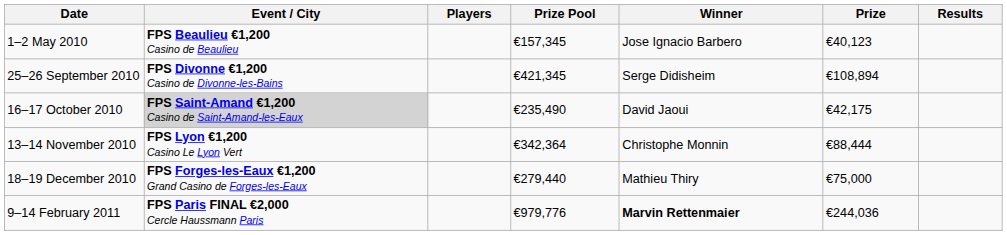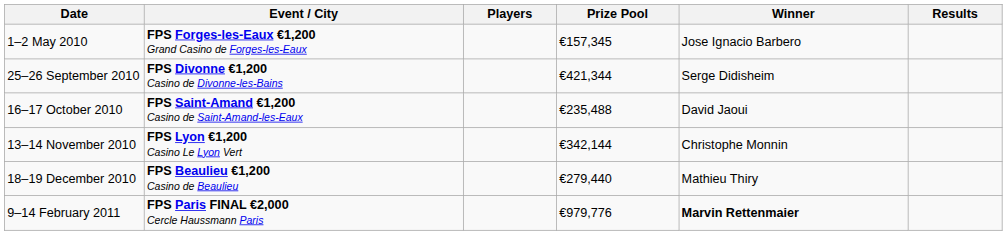- column: Prize | €40,123 | €108,894 | €42,175 | €88,444 | €75,000 | €244,036
1–2 May 2010 | Event / City: FPS Beaulieu €1,200 Casino de Beaulieu -> FPS Forges-les-Eaux €1,200 Grand Casino de Forges-les-Eaux
25–26 September 2010 | Prize Pool: €421,345 -> €421,344
16–17 October 2010 | Event / City: lightgrey background -> no background
16–17 October 2010 | Prize Pool: €235,490 -> €235,488
13–14 November 2010 | Prize Pool: €342,364 -> €342,144
18–19 December 2010 | Event / City: FPS Forges-les-Eaux €1,200 Grand Casino de Forges-les-Eaux -> FPS Beaulieu €1,200 Casino de Beaulieu
